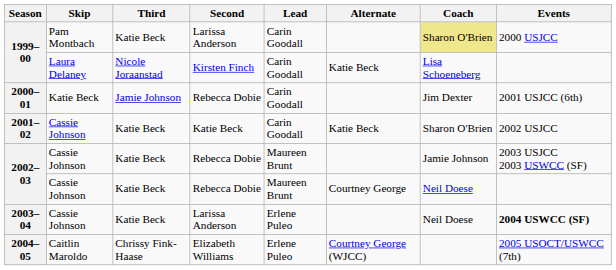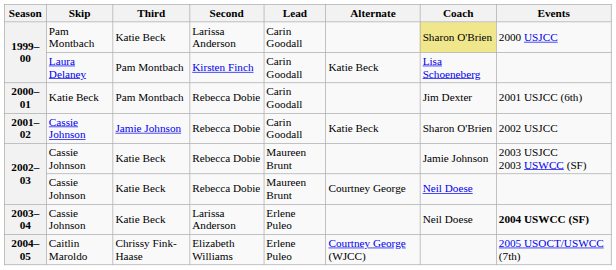1999–00 / Laura Delaney | Third: Nicole Joraanstad -> Pam Montbach
2000–01 | Third: Jamie Johnson -> Pam Montbach
2001–02 | Third: Katie Beck -> Jamie Johnson
2001–02 | Second: Katie Beck -> Rebecca Dobie
